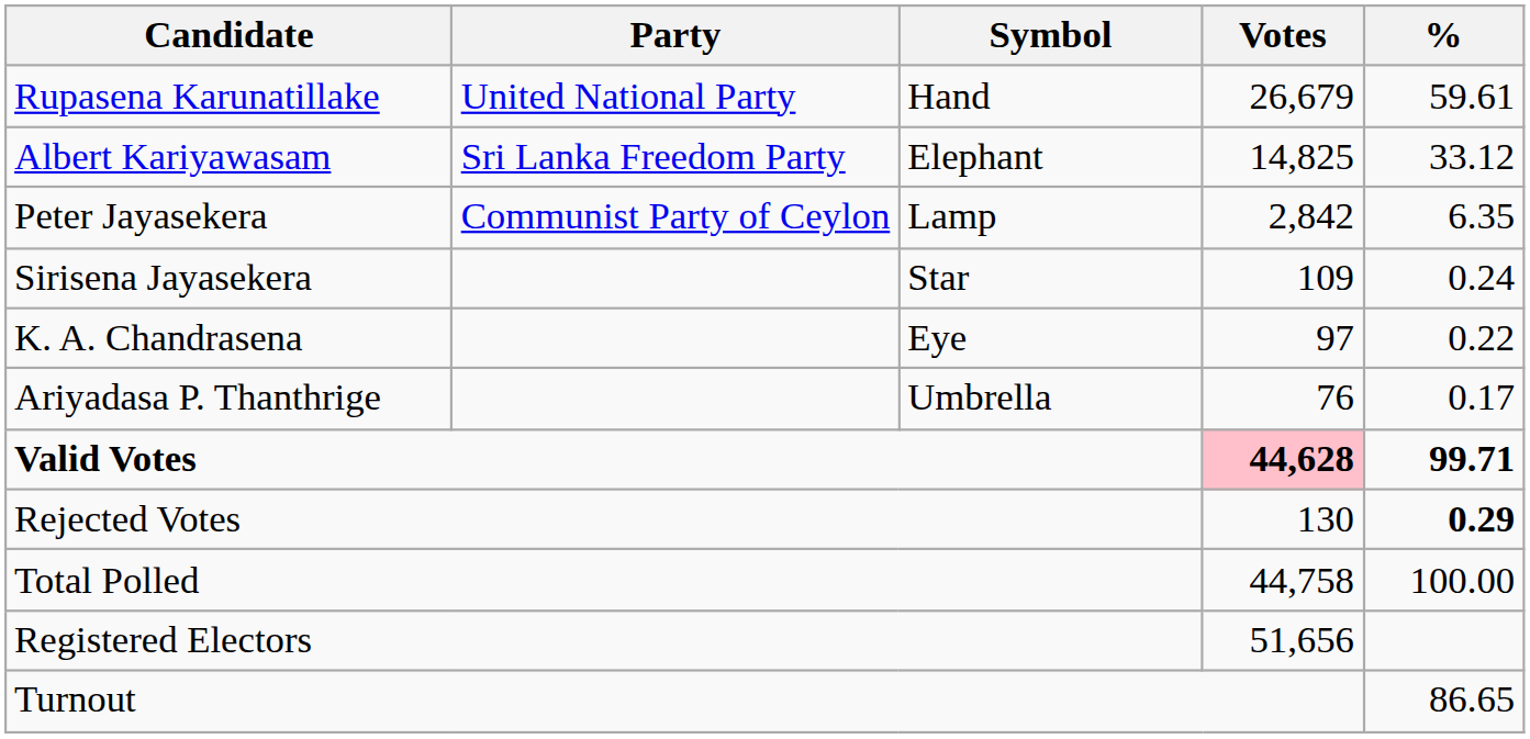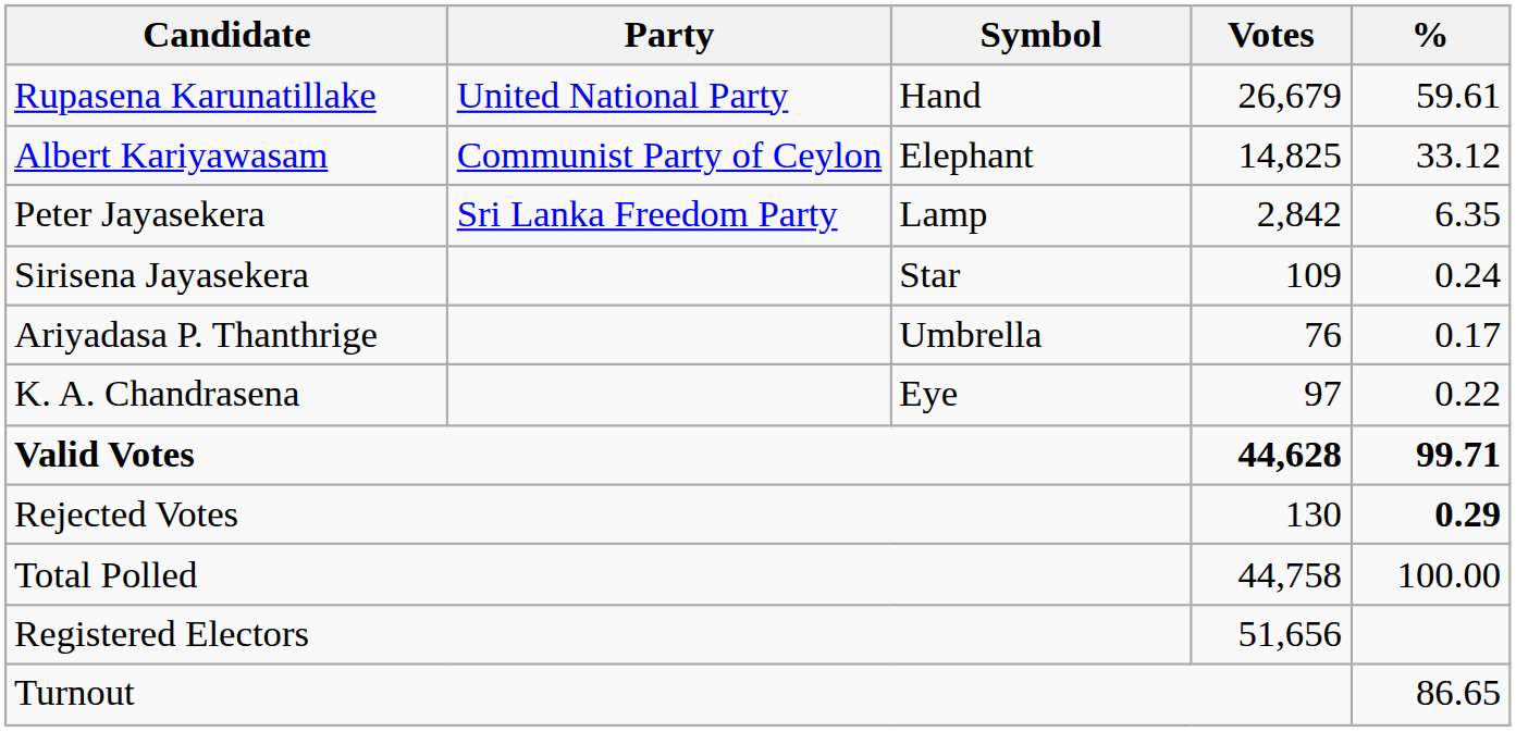Albert Kariyawasam | Party: Sri Lanka Freedom Party -> Communist Party of Ceylon
Peter Jayasekera | Party: Communist Party of Ceylon -> Sri Lanka Freedom Party
rows swapped: K. A. Chandrasena <-> Ariyadasa P. Thanthrige
Valid Votes | Votes: pink background -> no background
